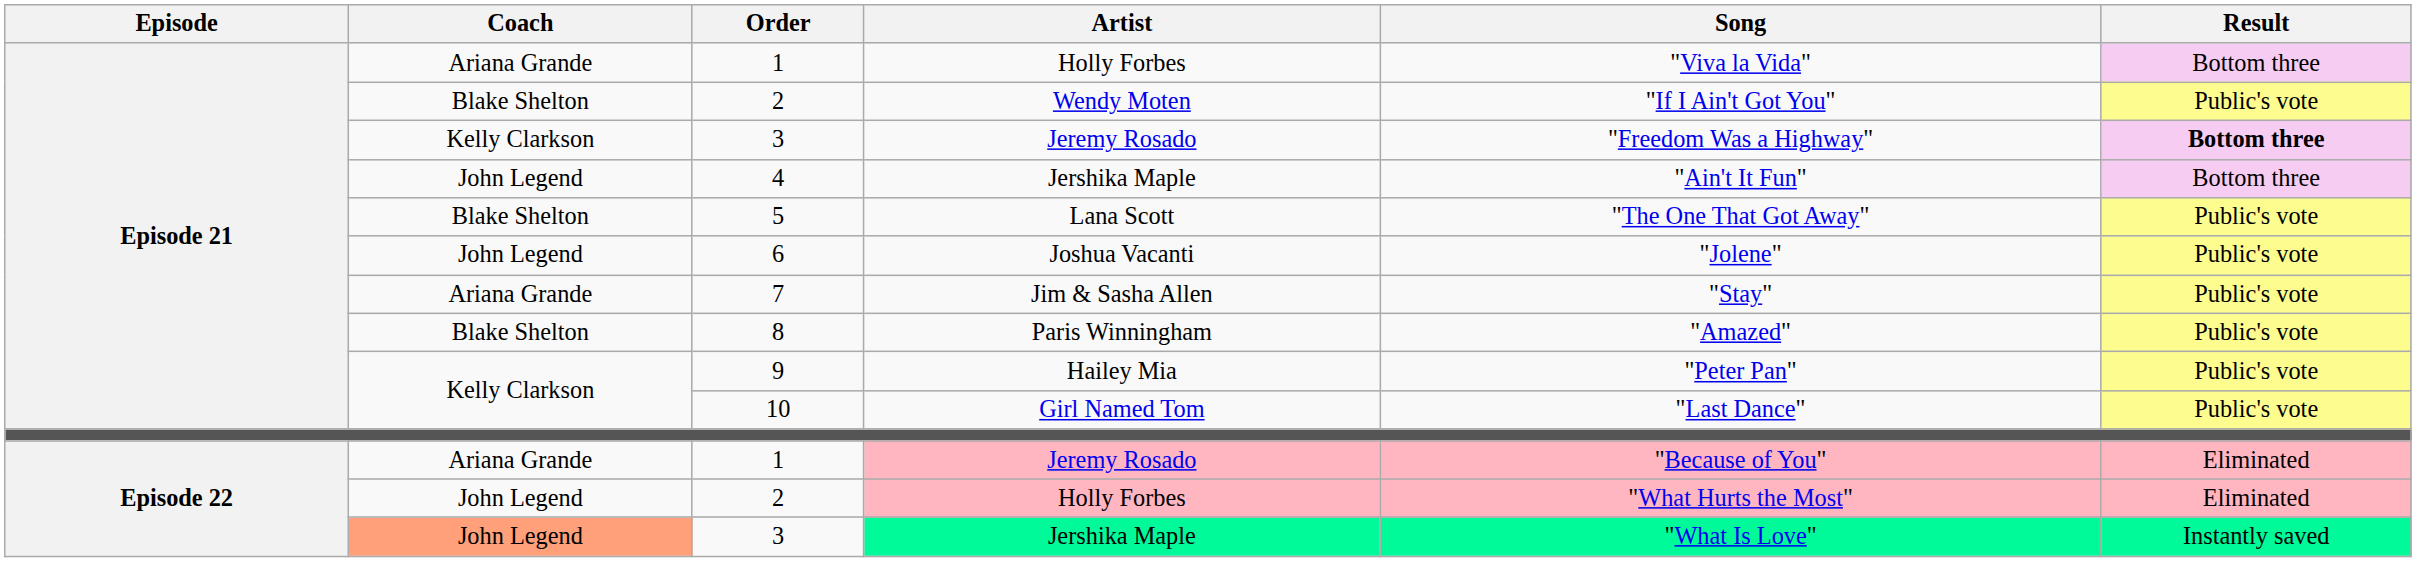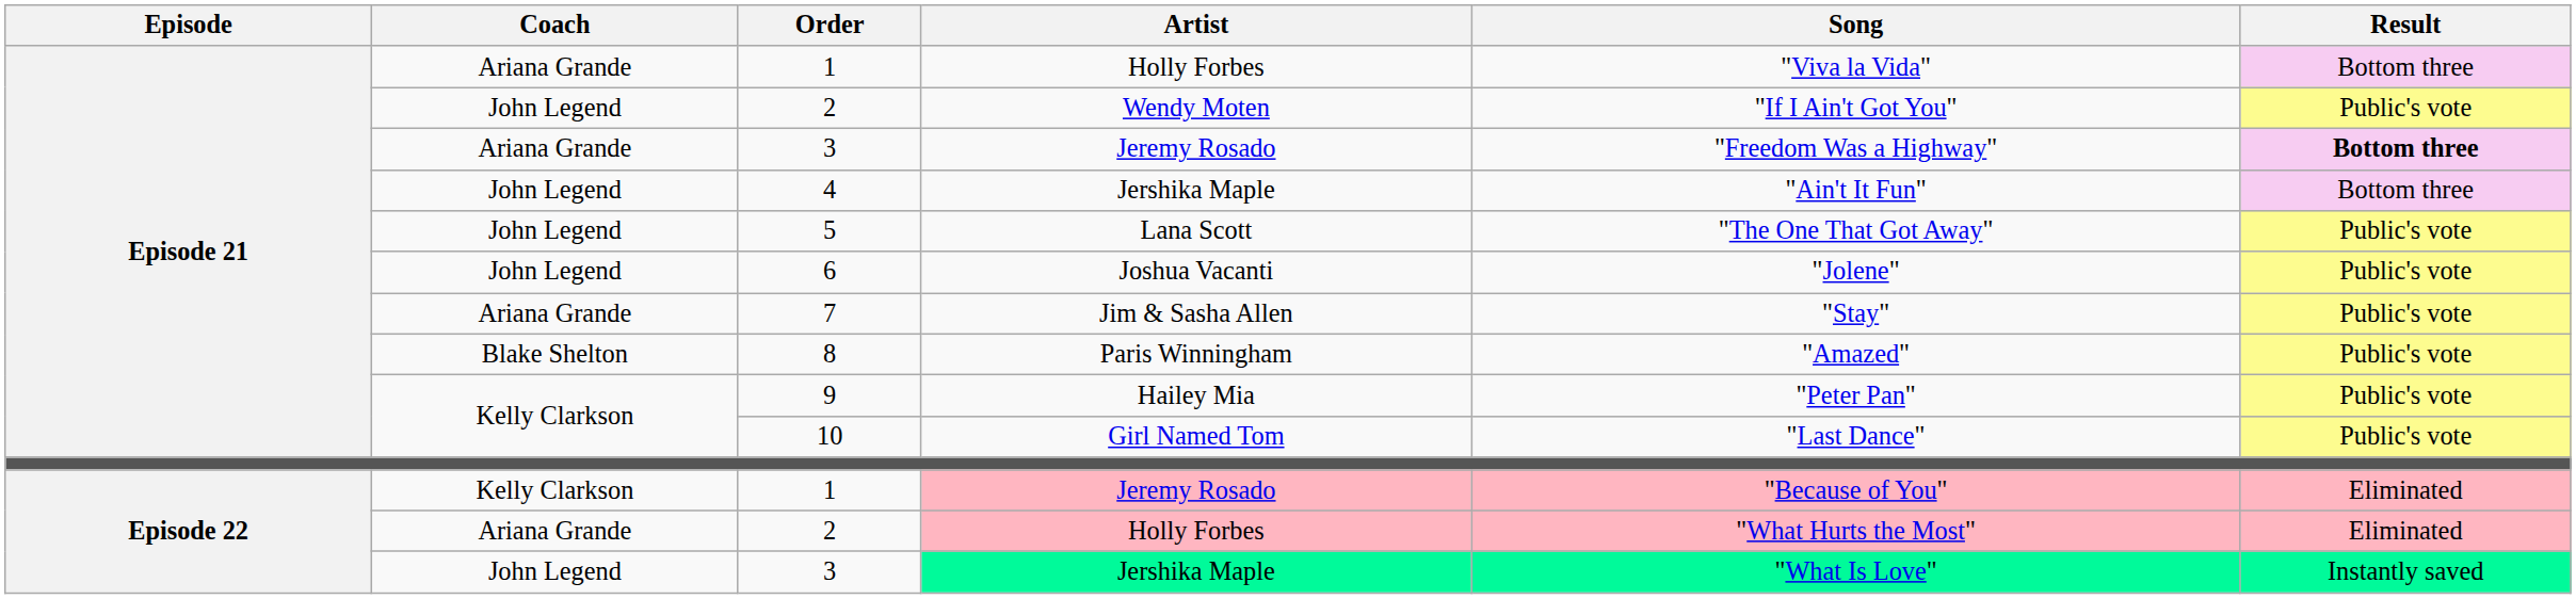2 / Wendy Moten | Coach: Blake Shelton -> John Legend
3 / Jeremy Rosado | Coach: Kelly Clarkson -> Ariana Grande
5 | Coach: Blake Shelton -> John Legend
1 / Jeremy Rosado | Coach: Ariana Grande -> Kelly Clarkson
2 / Holly Forbes | Coach: John Legend -> Ariana Grande
3 / Jershika Maple | Coach: lightsalmon background -> no background
